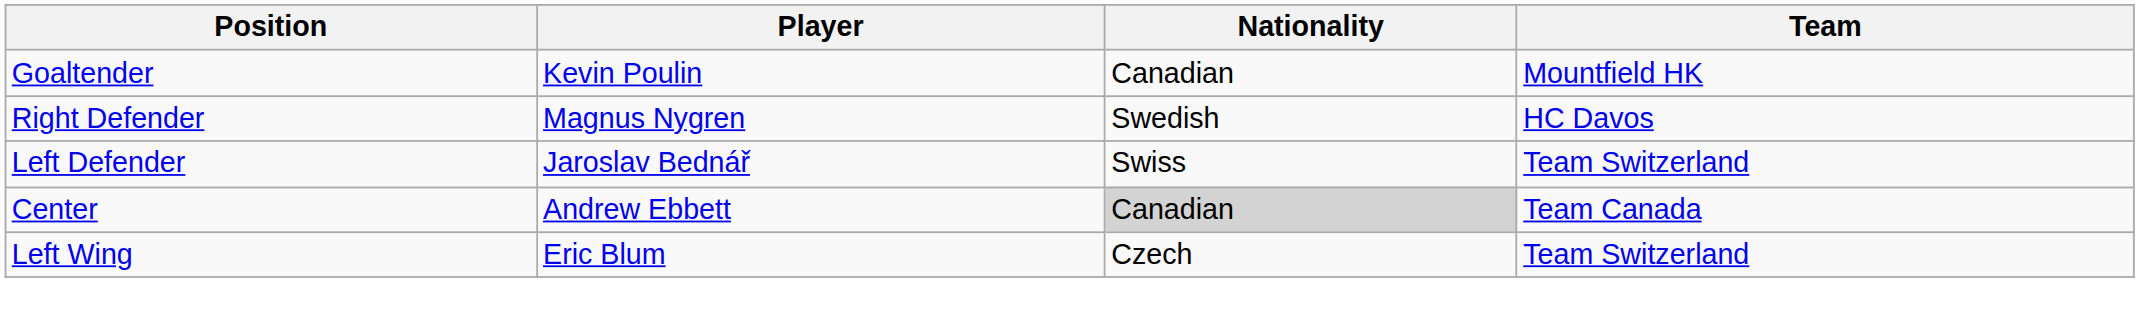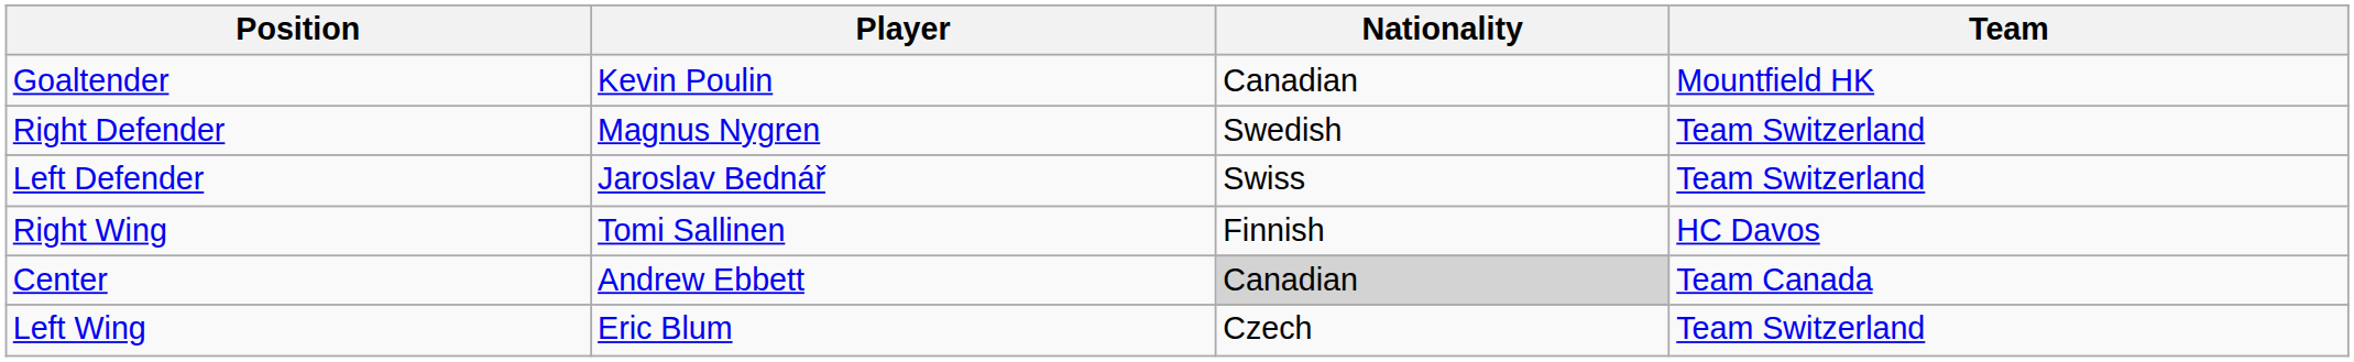Right Defender | Team: HC Davos -> Team Switzerland
+ row: Right Wing | Tomi Sallinen | Finnish | HC Davos
